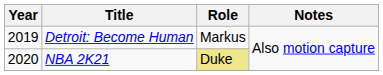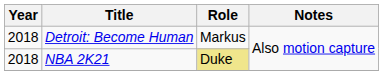Detroit: Become Human | Year: 2019 -> 2018
NBA 2K21 | Year: 2020 -> 2018
